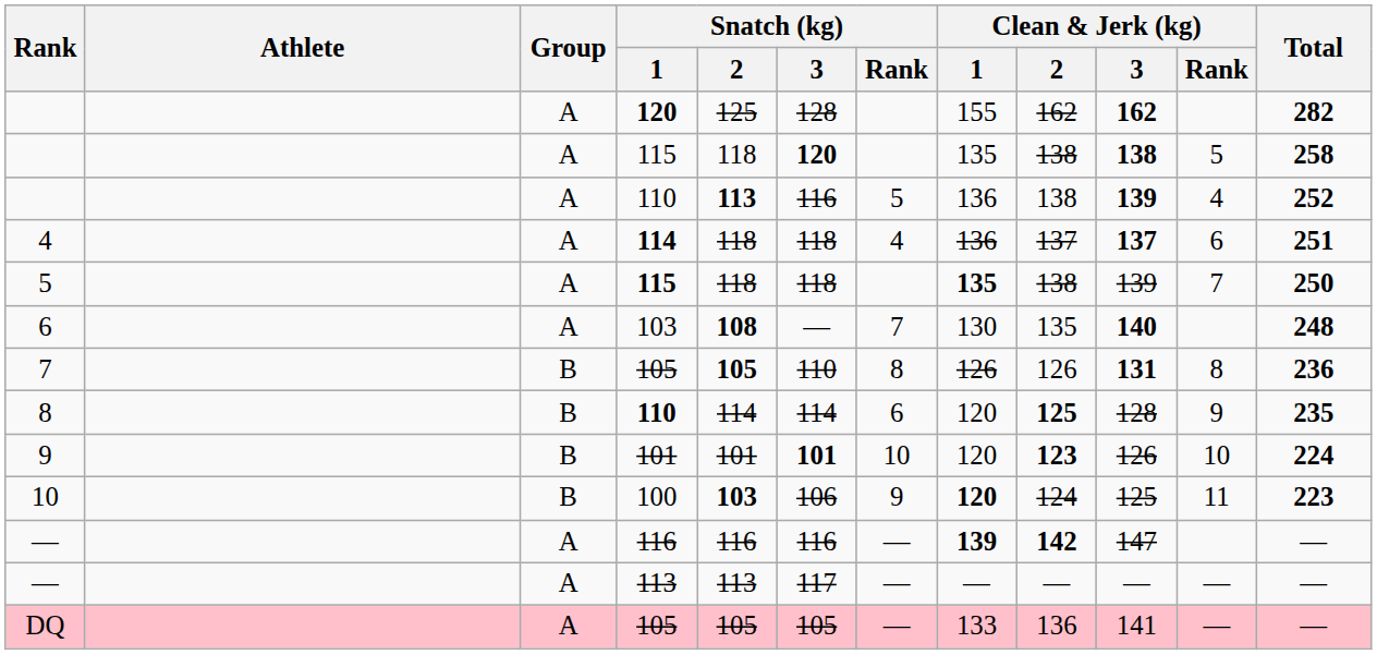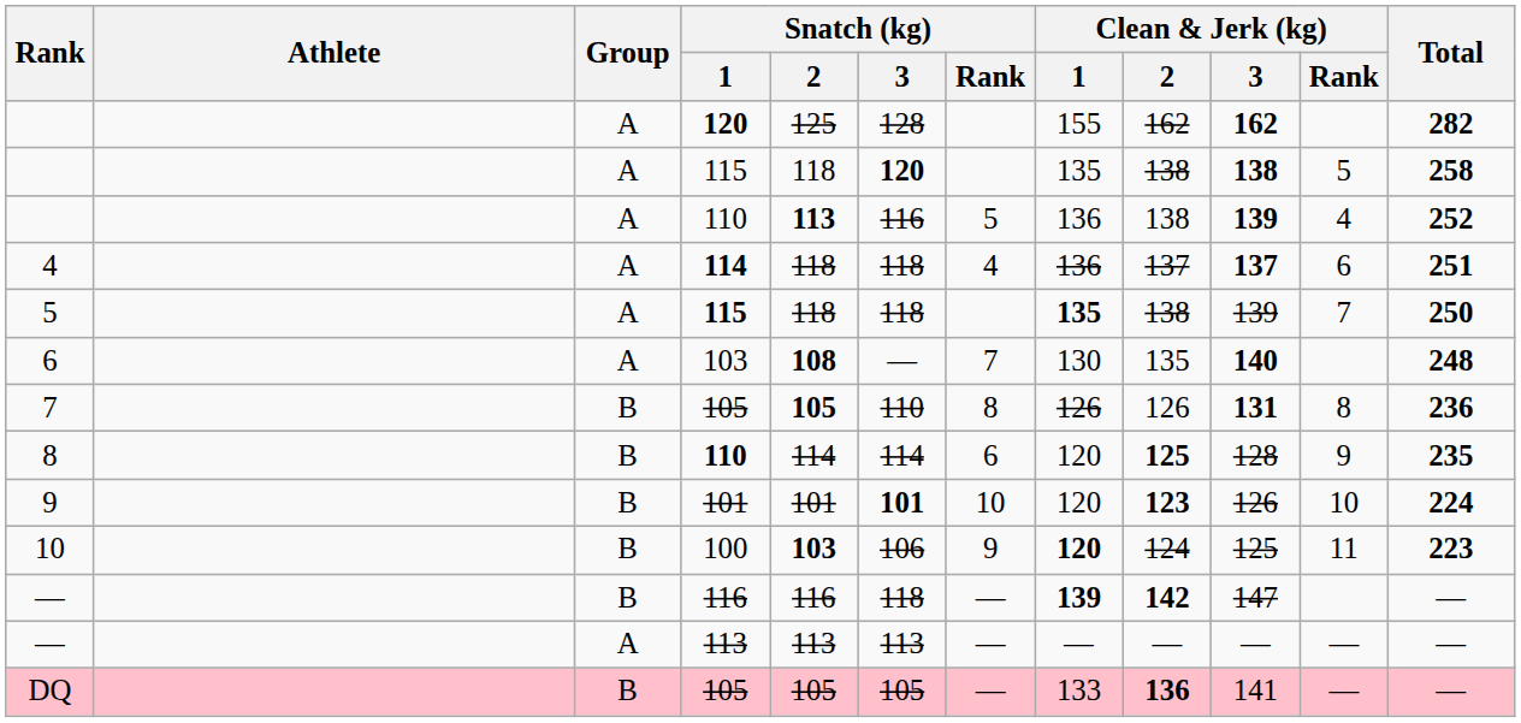— / 116 | Group: A -> B
— / 116 | Snatch (kg) / 3: 116 -> 118
— / 113 | Snatch (kg) / 3: 117 -> 113
DQ | Group: A -> B
DQ | Clean & Jerk (kg) / 2: normal -> bold
